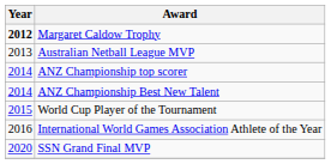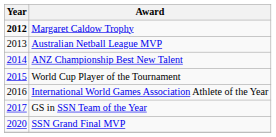- row: 2014 | ANZ Championship top scorer
+ row: 2017 | GS in SSN Team of the Year
